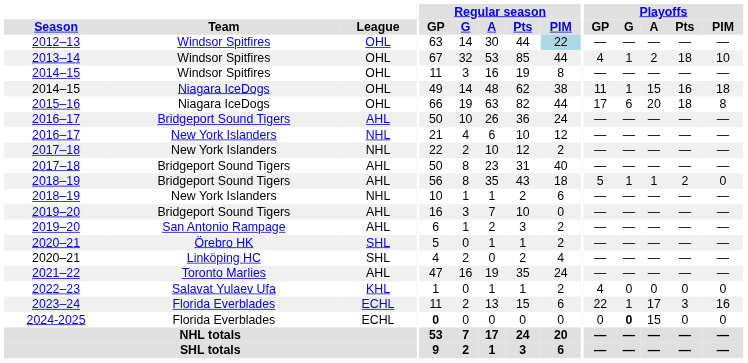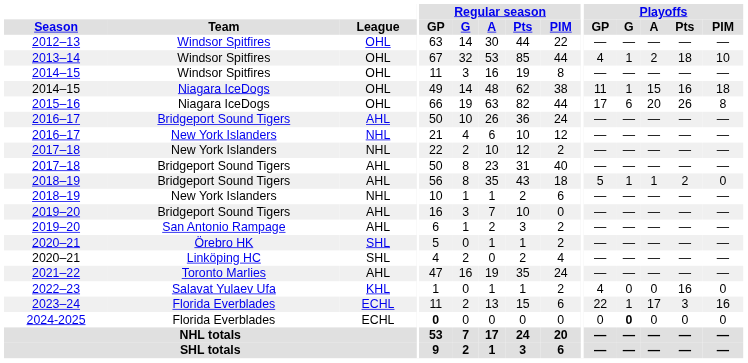2012–13 | Regular season / PIM: lightblue background -> no background
2015–16 | Playoffs / Pts: 18 -> 26
2022–23 | Playoffs / Pts: 0 -> 16
2024-2025 | Playoffs / A: 15 -> 0
